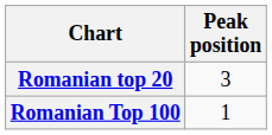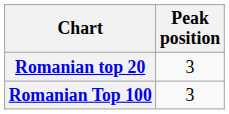Romanian Top 100 | Peak position: 1 -> 3
